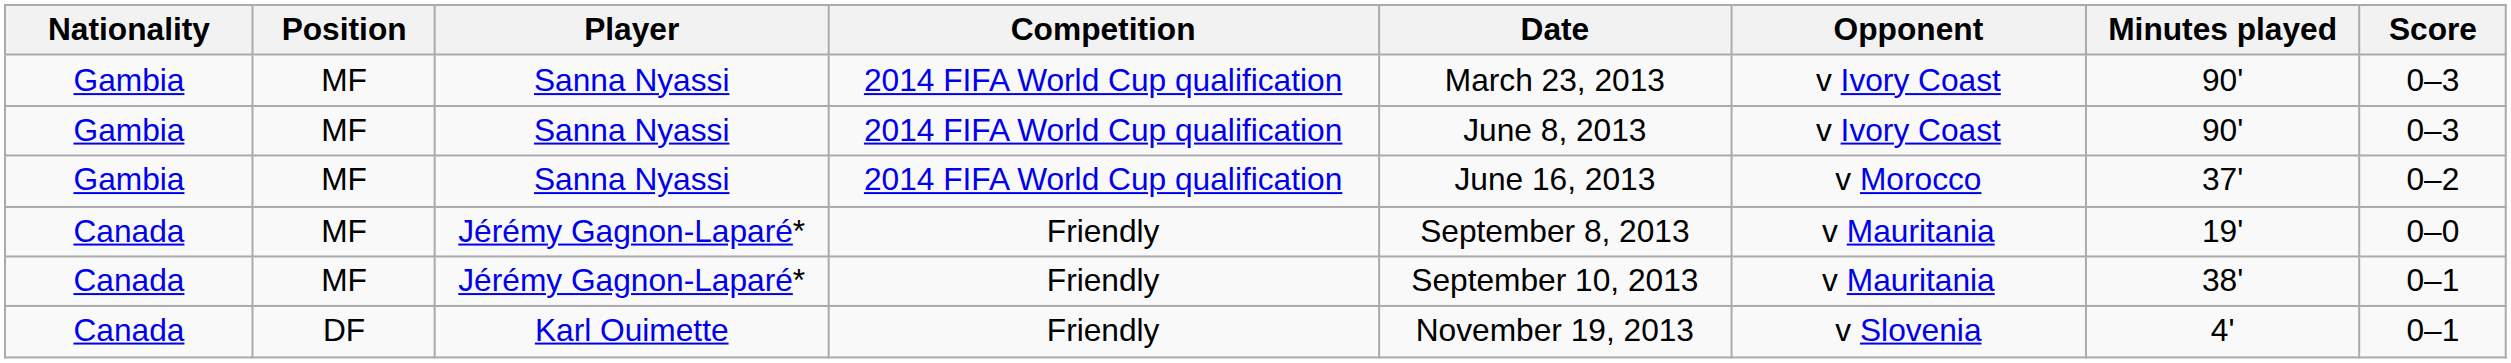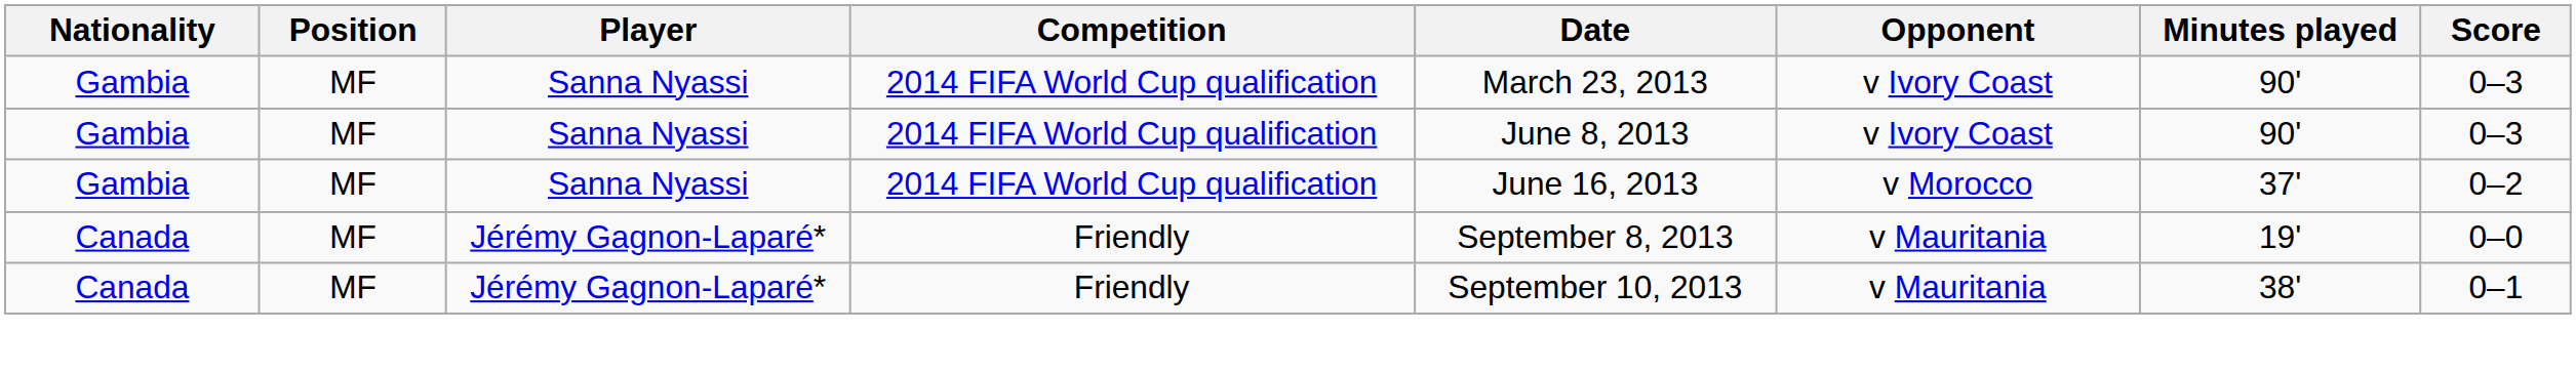- row: Canada | DF | Karl Ouimette | Friendly | November 19, 2013 | v Slovenia | 4' | 0–1
